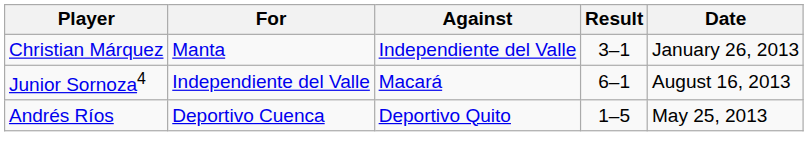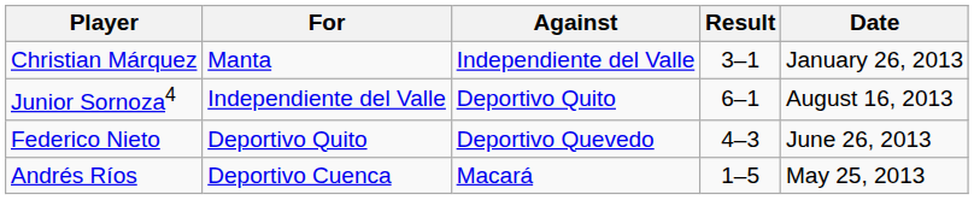Junior Sornoza4 | Against: Macará -> Deportivo Quito
+ row: Federico Nieto | Deportivo Quito | Deportivo Quevedo | 4–3 | June 26, 2013
Andrés Ríos | Against: Deportivo Quito -> Macará
